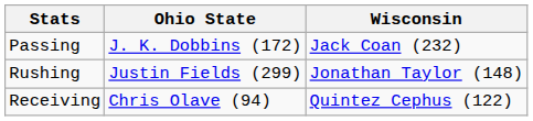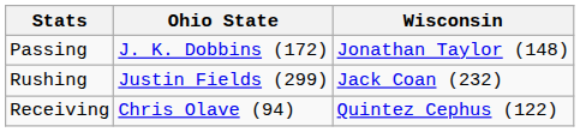Passing | Wisconsin: Jack Coan (232) -> Jonathan Taylor (148)
Rushing | Wisconsin: Jonathan Taylor (148) -> Jack Coan (232)
